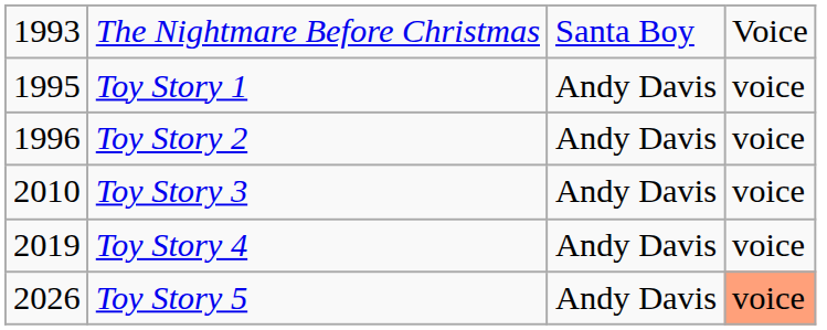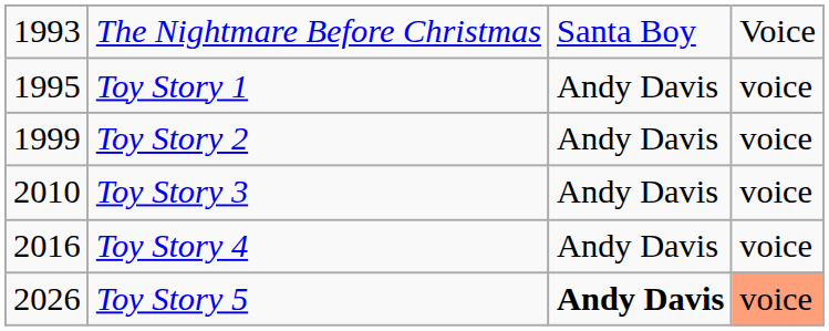Toy Story 2 | column 1: 1996 -> 1999
Toy Story 4 | column 1: 2019 -> 2016
Toy Story 5 | column 3: normal -> bold
